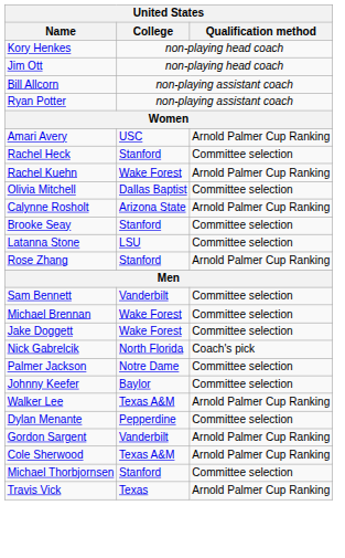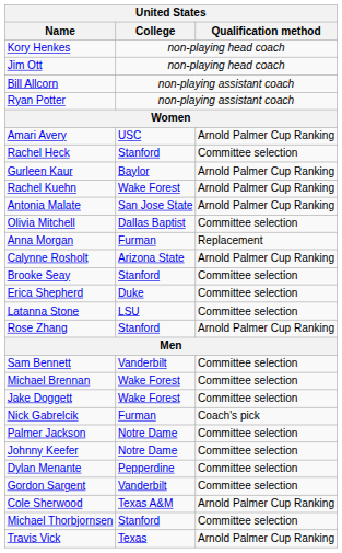+ row: Gurleen Kaur | Baylor | Arnold Palmer Cup Ranking
+ row: Antonia Malate | San Jose State | Arnold Palmer Cup Ranking
+ row: Anna Morgan | Furman | Replacement
+ row: Erica Shepherd | Duke | Committee selection
Nick Gabrelcik | College: North Florida -> Furman
Johnny Keefer | College: Baylor -> Notre Dame
- row: Walker Lee | Texas A&M | Arnold Palmer Cup Ranking
Gordon Sargent | Qualification method: Arnold Palmer Cup Ranking -> Committee selection
